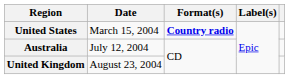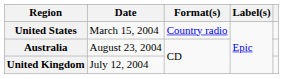United States | Format(s): bold -> normal
Australia | Date: July 12, 2004 -> August 23, 2004
United Kingdom | Date: August 23, 2004 -> July 12, 2004
